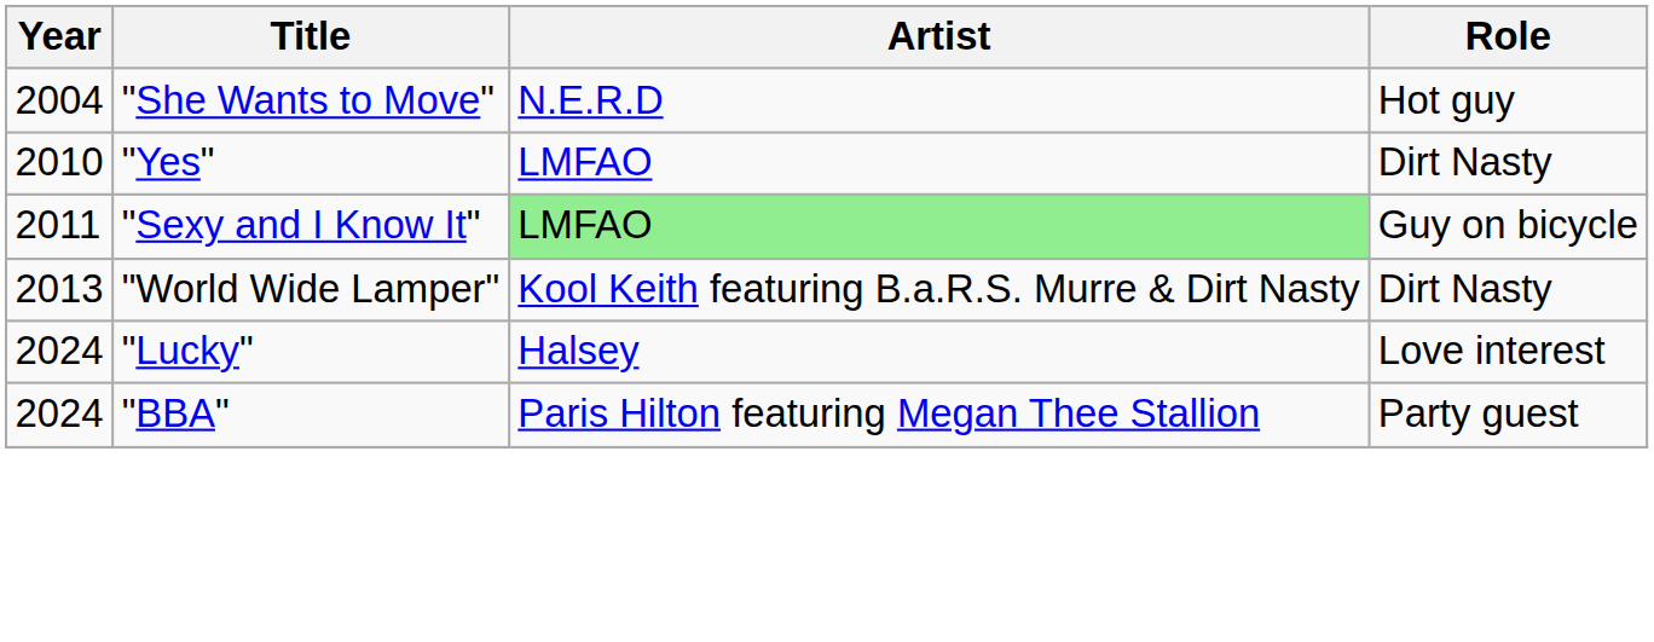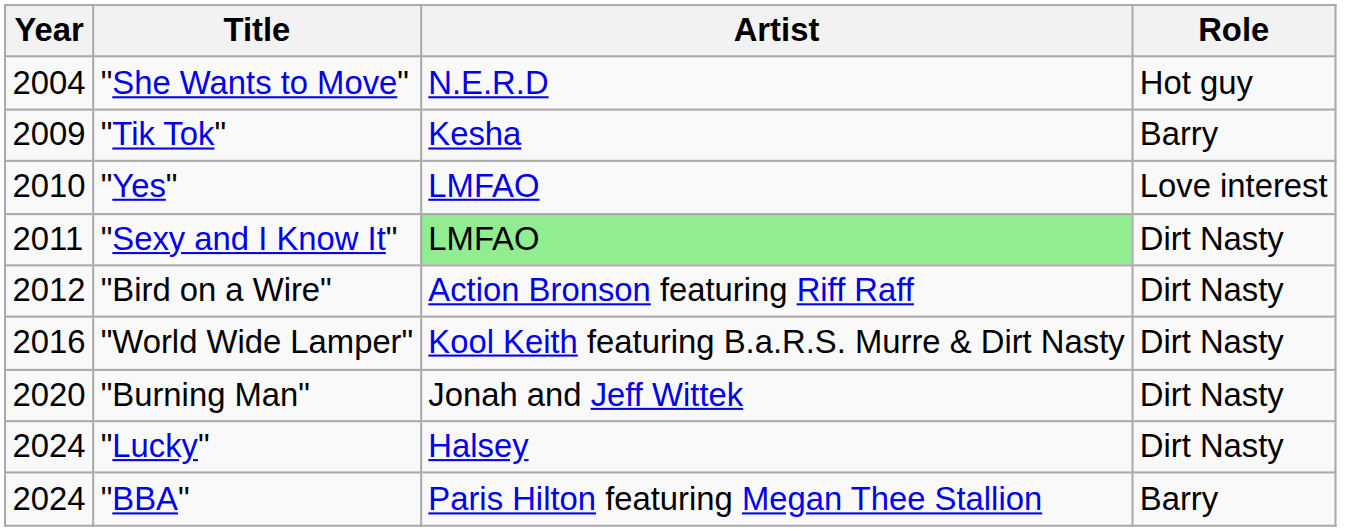+ row: 2009 | "Tik Tok" | Kesha | Barry
"Yes" | Role: Dirt Nasty -> Love interest
"Sexy and I Know It" | Role: Guy on bicycle -> Dirt Nasty
+ row: 2012 | "Bird on a Wire" | Action Bronson featuring Riff Raff | Dirt Nasty
"World Wide Lamper" | Year: 2013 -> 2016
+ row: 2020 | "Burning Man" | Jonah and Jeff Wittek | Dirt Nasty
"Lucky" | Role: Love interest -> Dirt Nasty
"BBA" | Role: Party guest -> Barry
